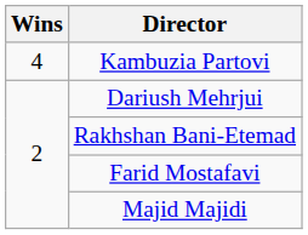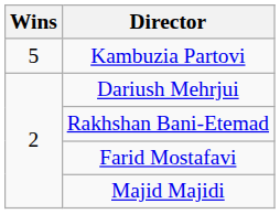Kambuzia Partovi | Wins: 4 -> 5
